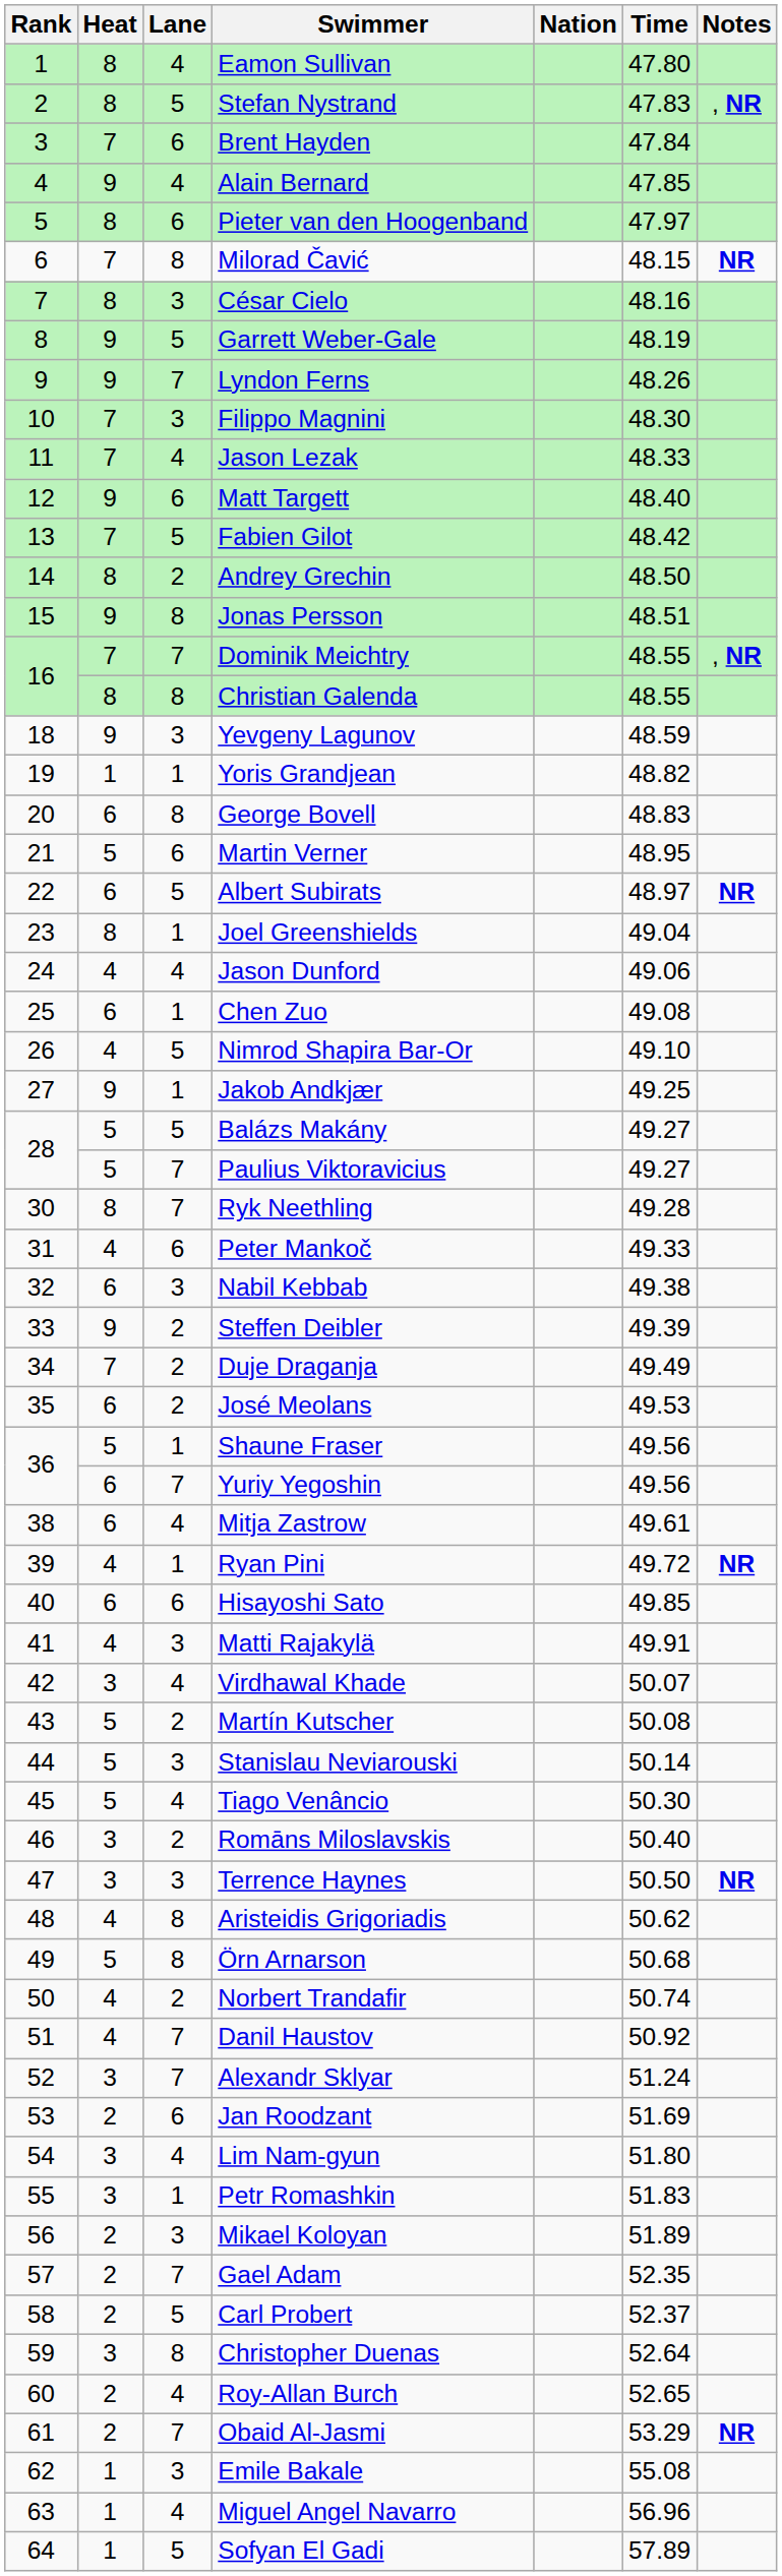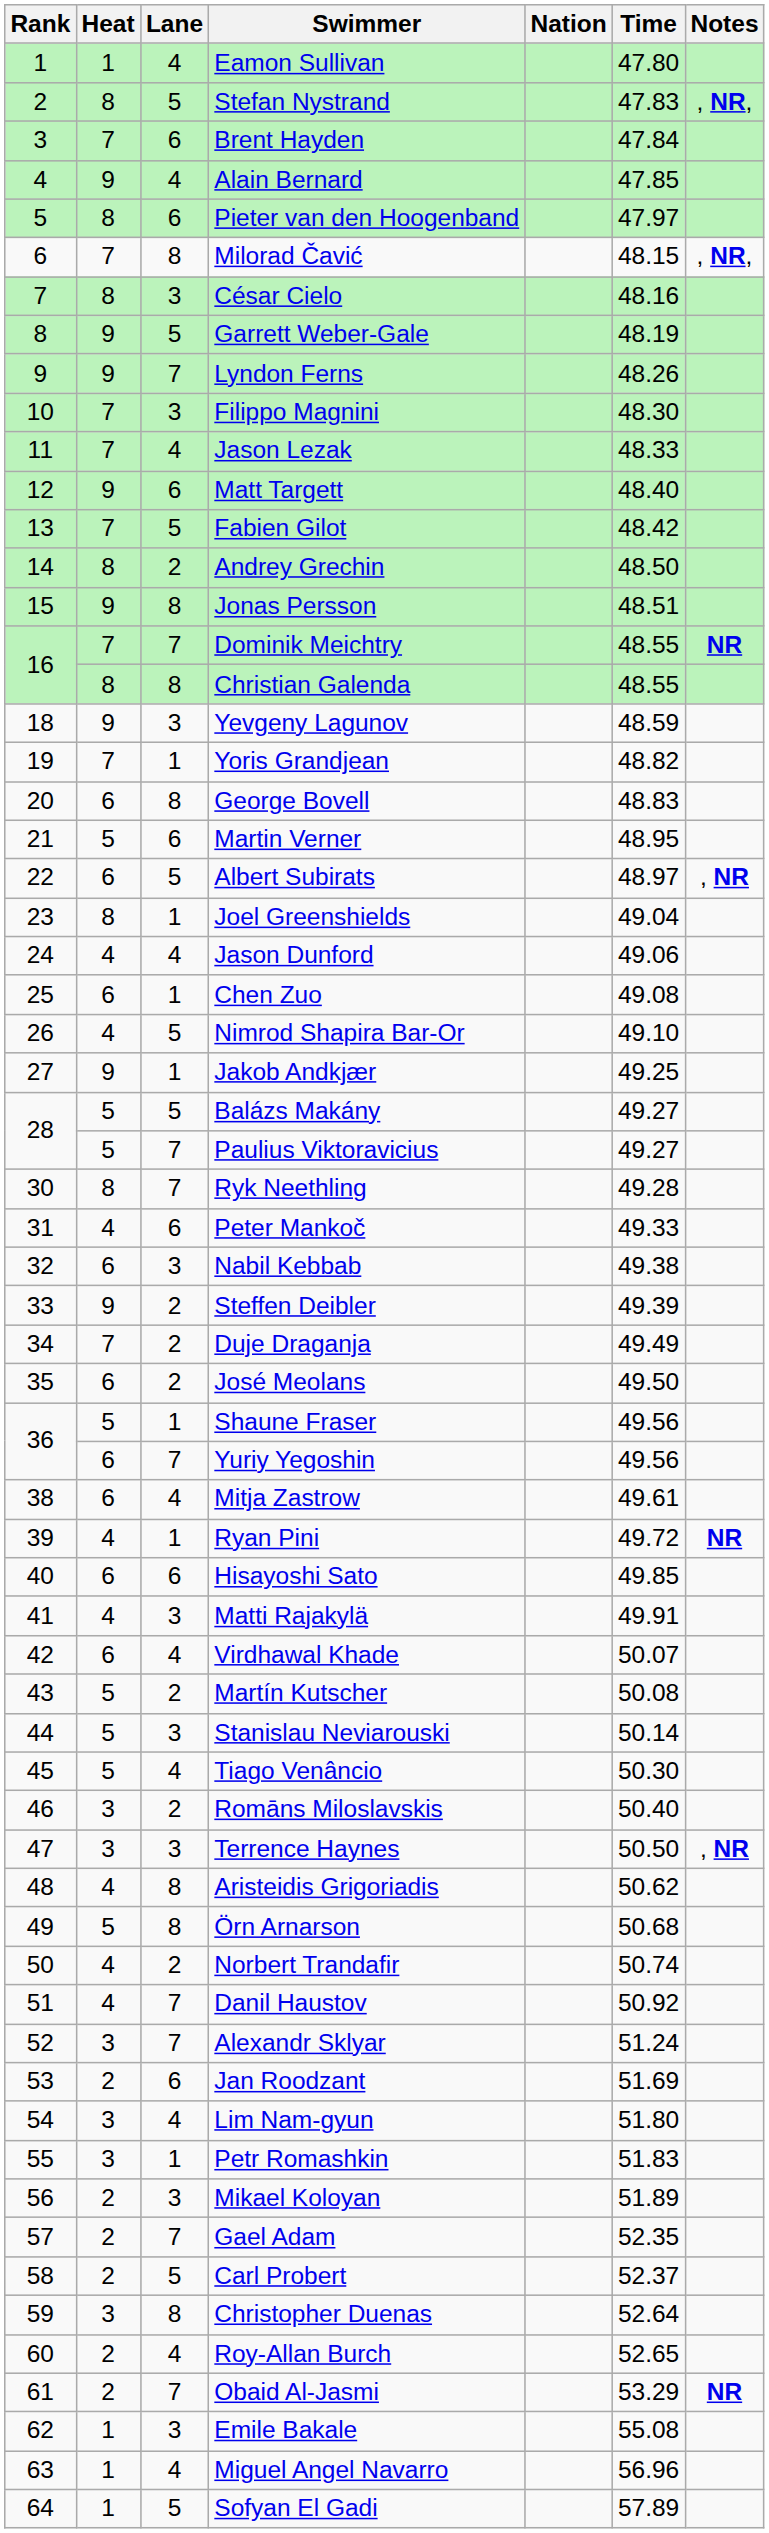Eamon Sullivan | Heat: 8 -> 1
Stefan Nystrand | Notes: , NR -> , NR,
Milorad Čavić | Notes: NR -> , NR,
Dominik Meichtry | Notes: , NR -> NR
Yoris Grandjean | Heat: 1 -> 7
Albert Subirats | Notes: NR -> , NR
José Meolans | Time: 49.53 -> 49.50
Virdhawal Khade | Heat: 3 -> 6
Terrence Haynes | Notes: NR -> , NR
